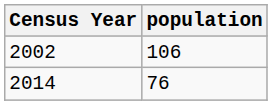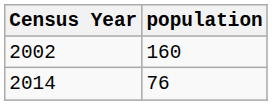2002 | population: 106 -> 160
